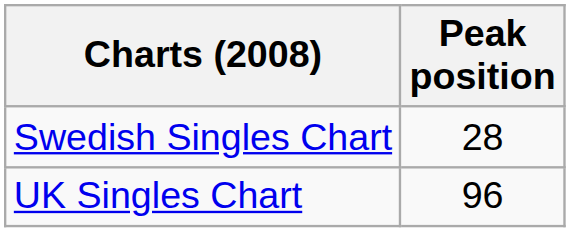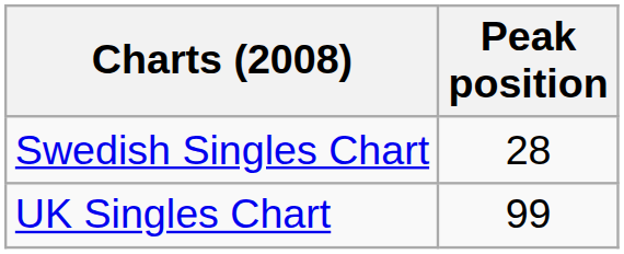UK Singles Chart | Peak position: 96 -> 99
